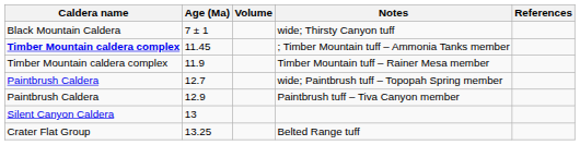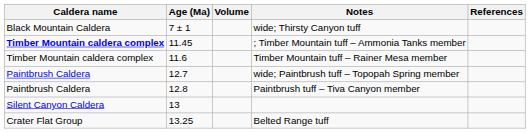Timber Mountain tuff – Rainer Mesa member | Age (Ma): 11.9 -> 11.6
Paintbrush tuff – Tiva Canyon member | Age (Ma): 12.9 -> 12.8
